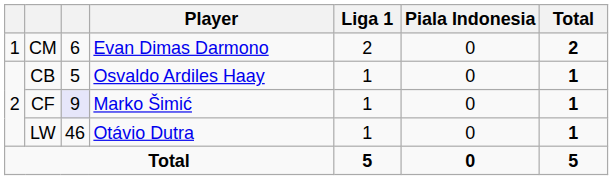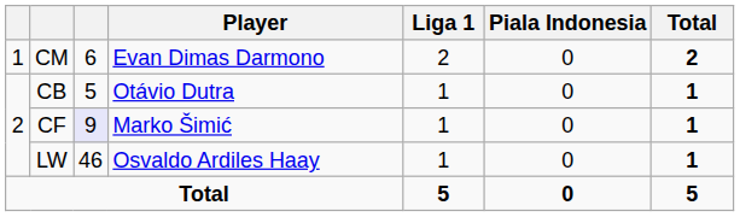CB | Player: Osvaldo Ardiles Haay -> Otávio Dutra
LW | Player: Otávio Dutra -> Osvaldo Ardiles Haay
